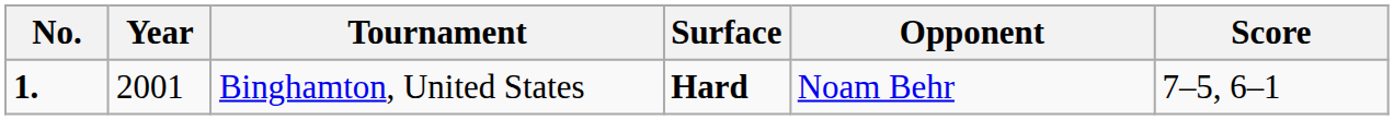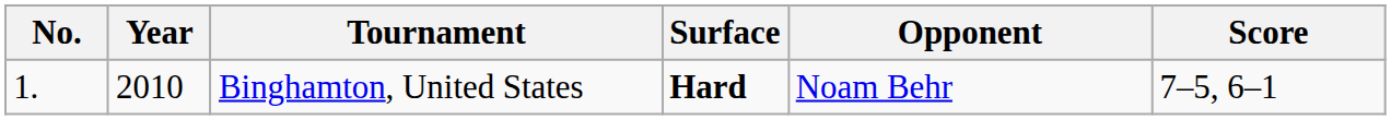Binghamton, United States | No.: bold -> normal
Binghamton, United States | Year: 2001 -> 2010
